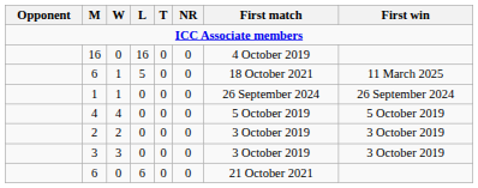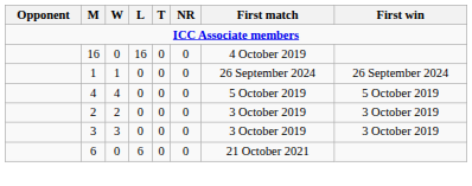- row: 6 | 1 | 5 | 0 | 0 | 18 October 2021 | 11 March 2025
